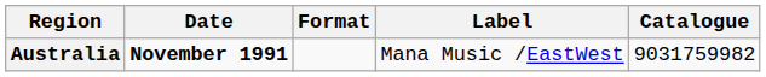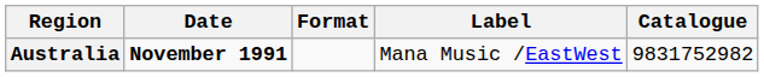Australia | Catalogue: 9031759982 -> 9831752982
